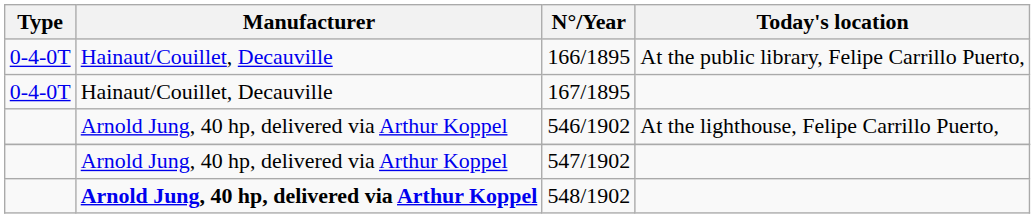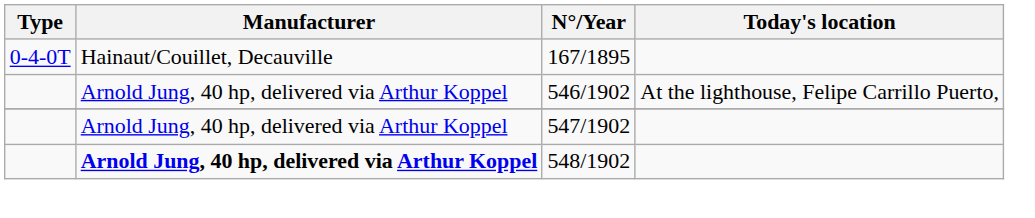- row: 0-4-0T | Hainaut/Couillet, Decauville | 166/1895 | At the public library, Felipe Carrillo Puerto,
